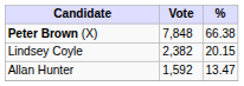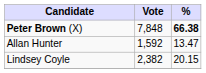Peter Brown (X) | %: normal -> bold
rows swapped: Lindsey Coyle <-> Allan Hunter
